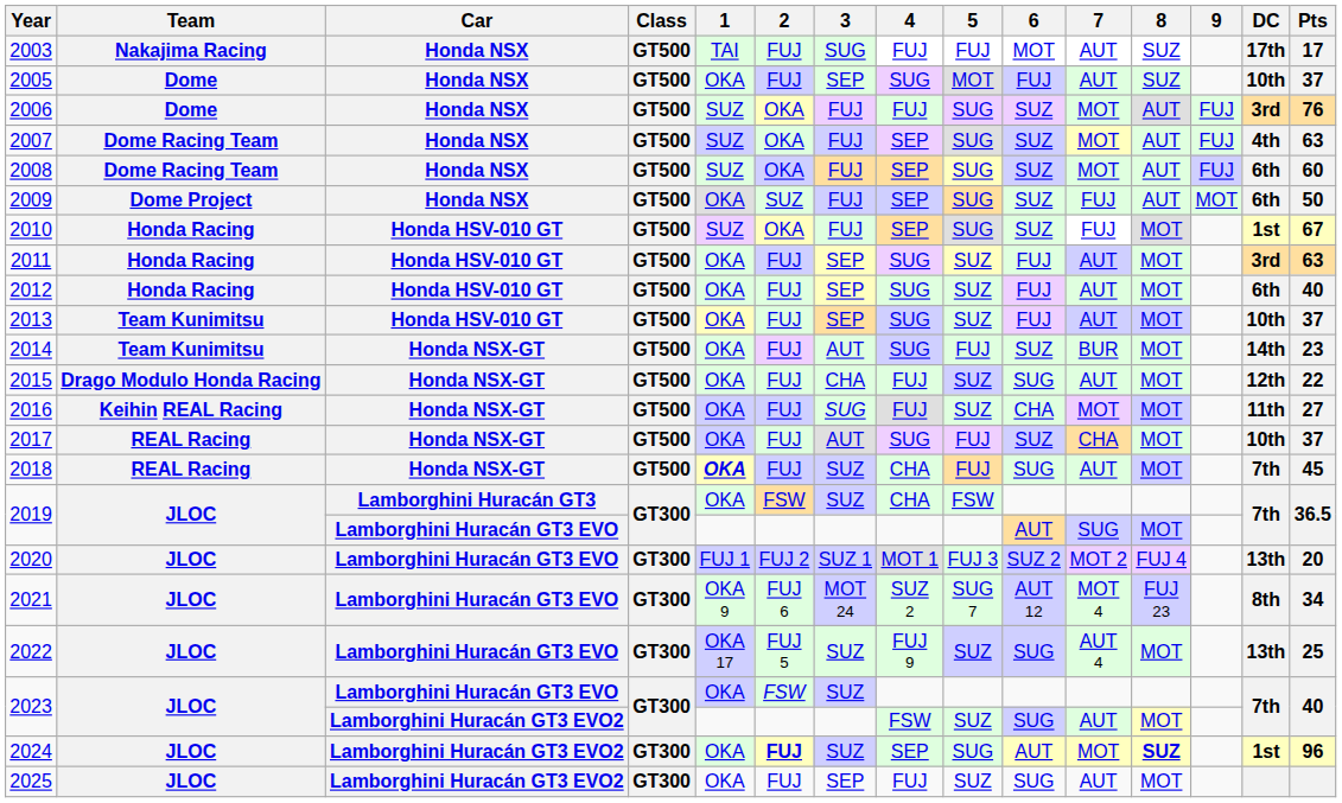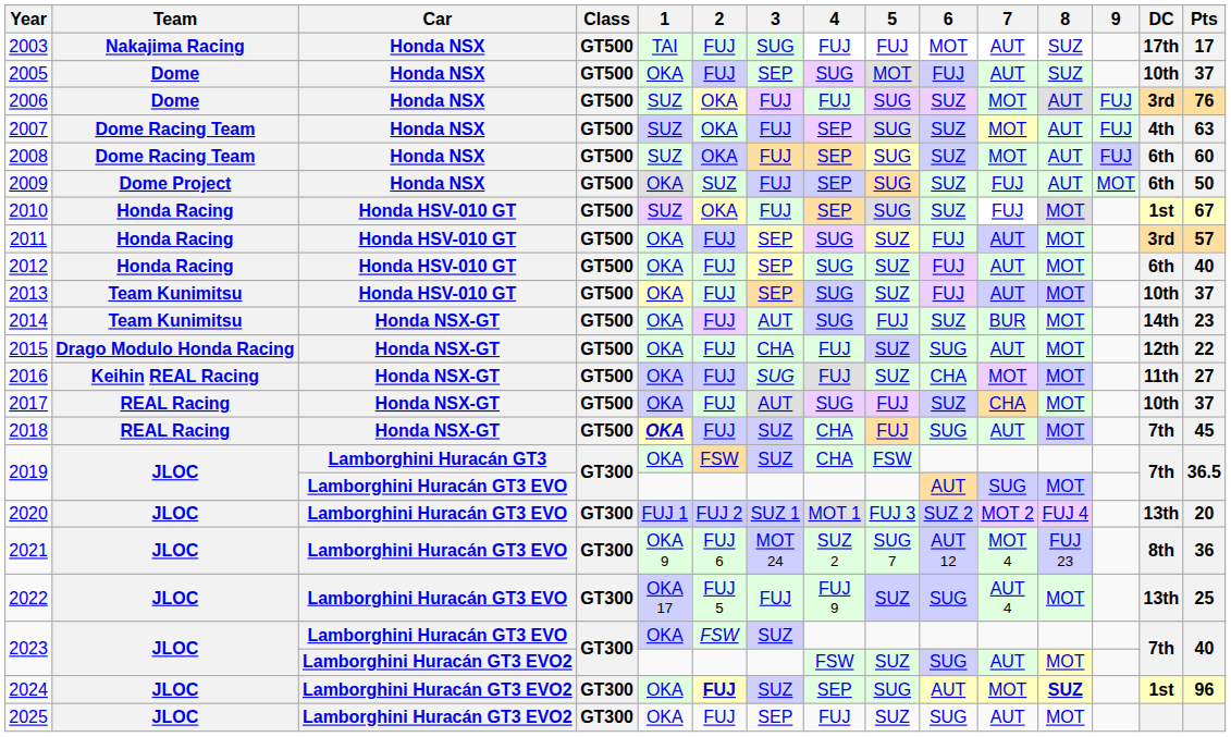2011 | Pts: 63 -> 57
2021 | Pts: 34 -> 36
2022 | 3: SUZ -> FUJ
